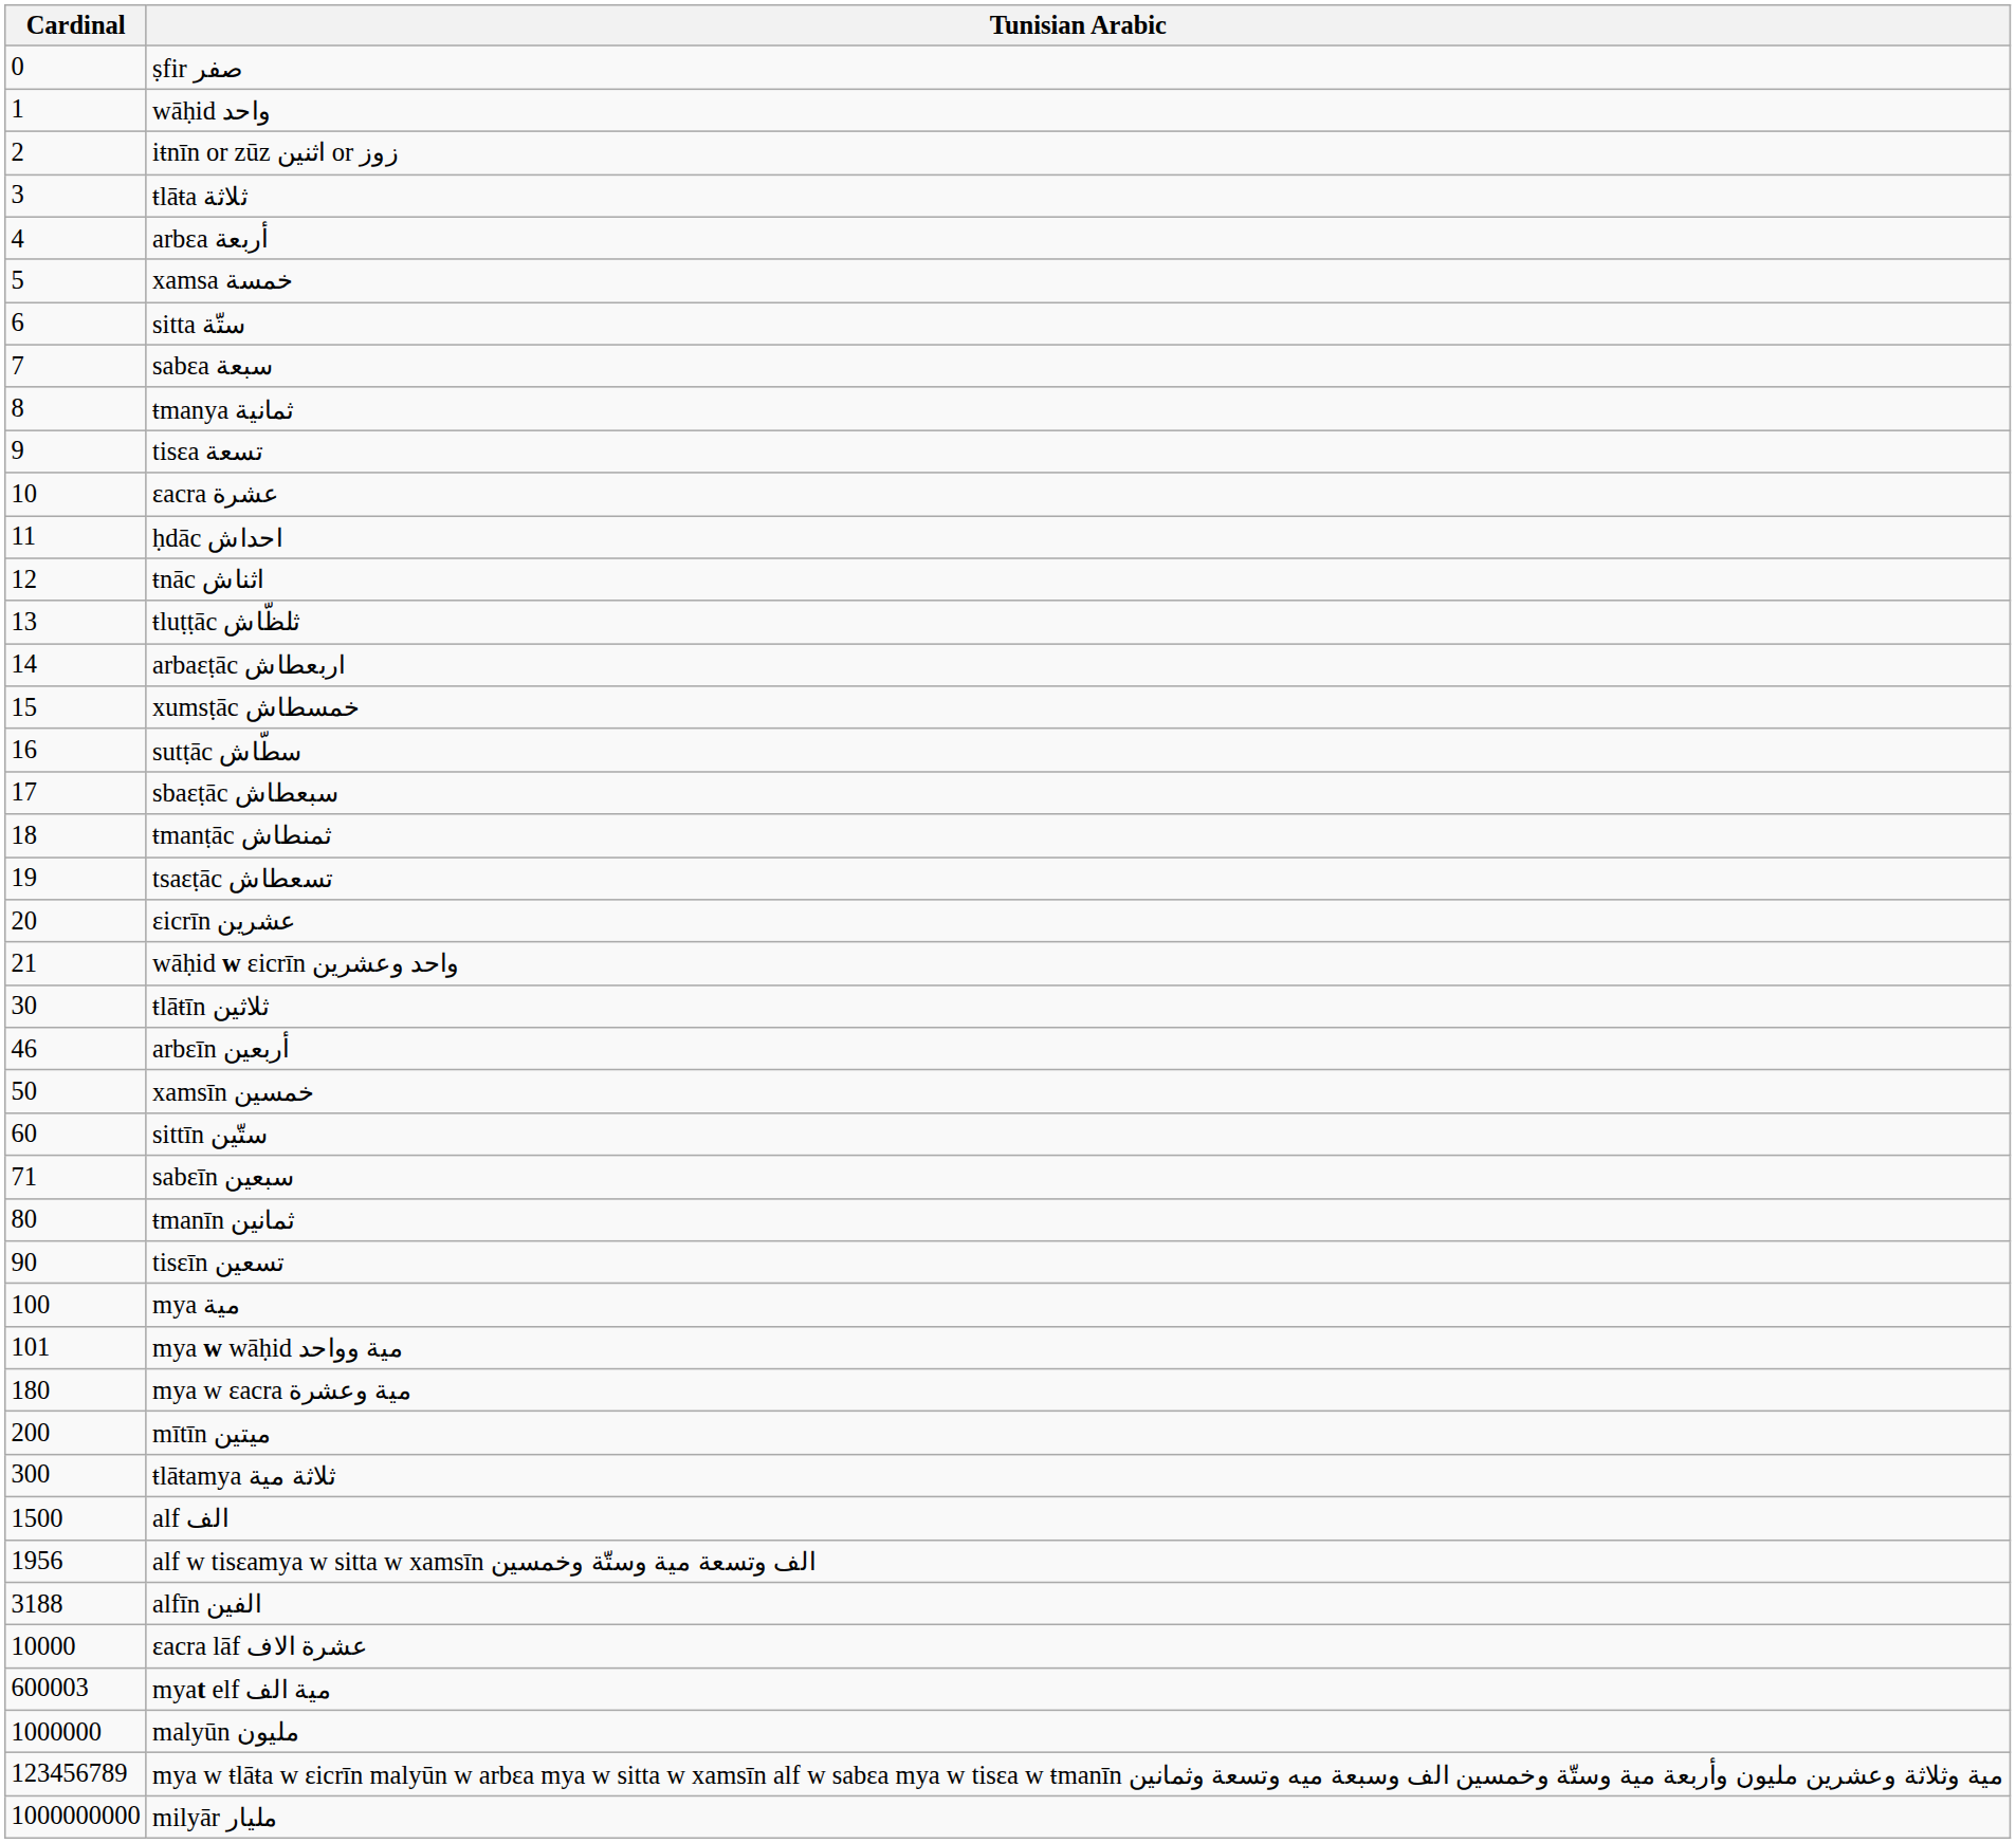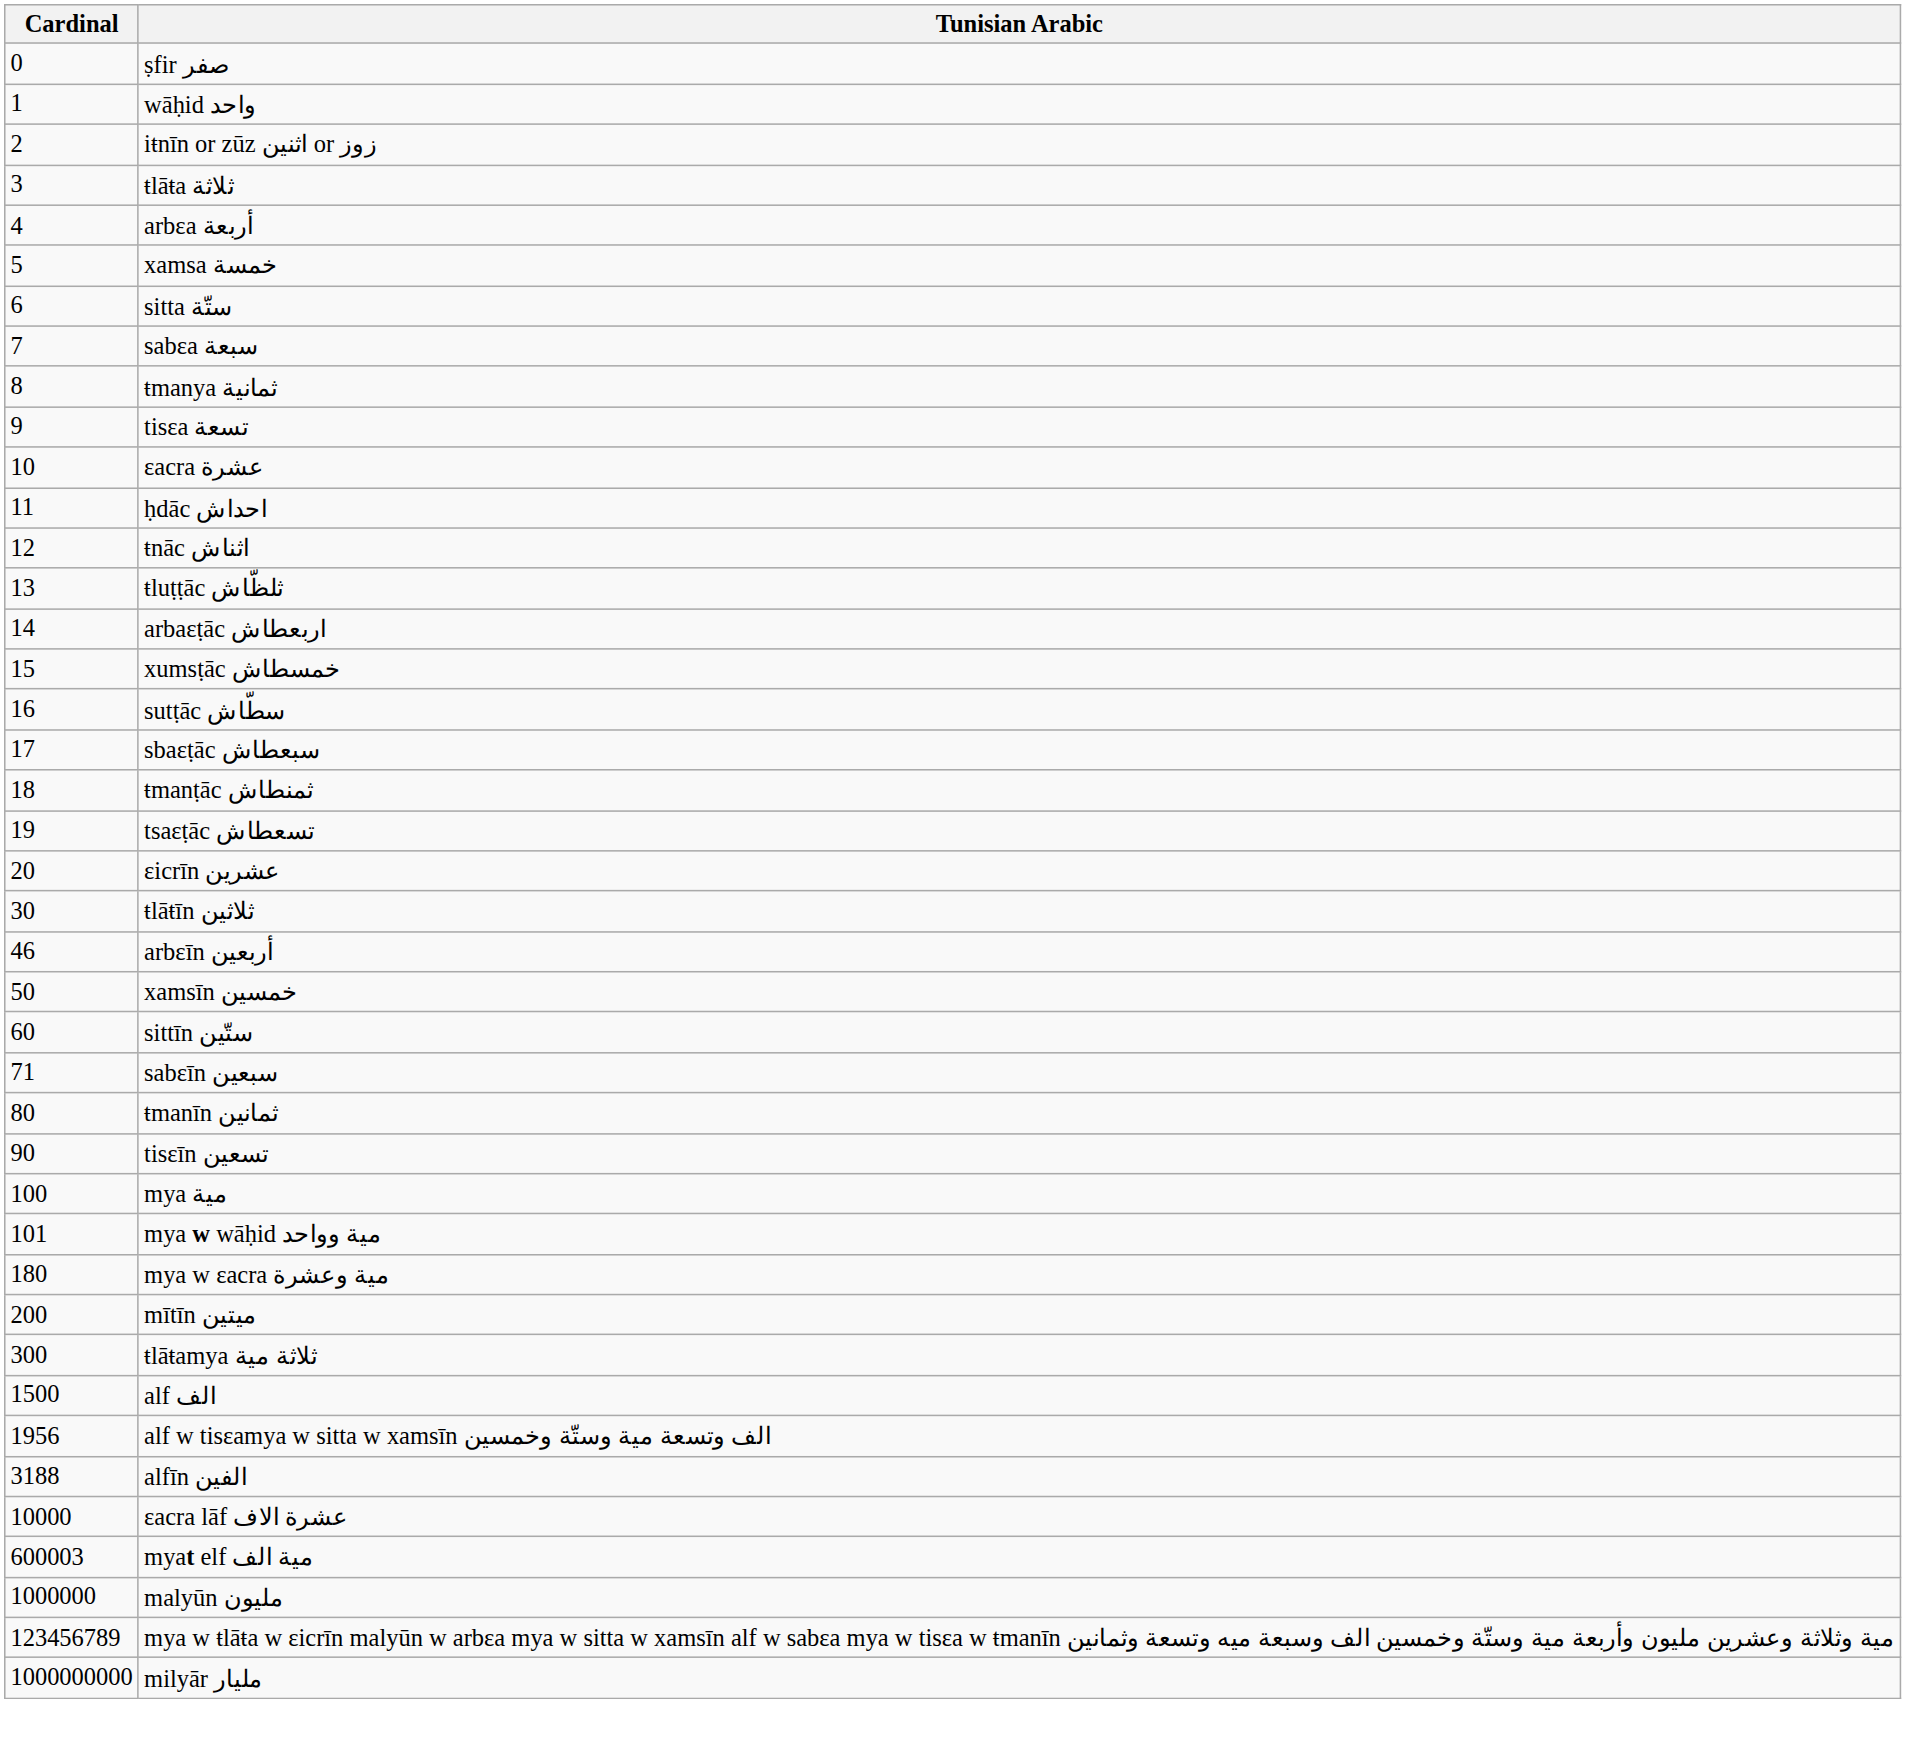- row: 21 | wāḥid w ɛicrīn واحد وعشرين
